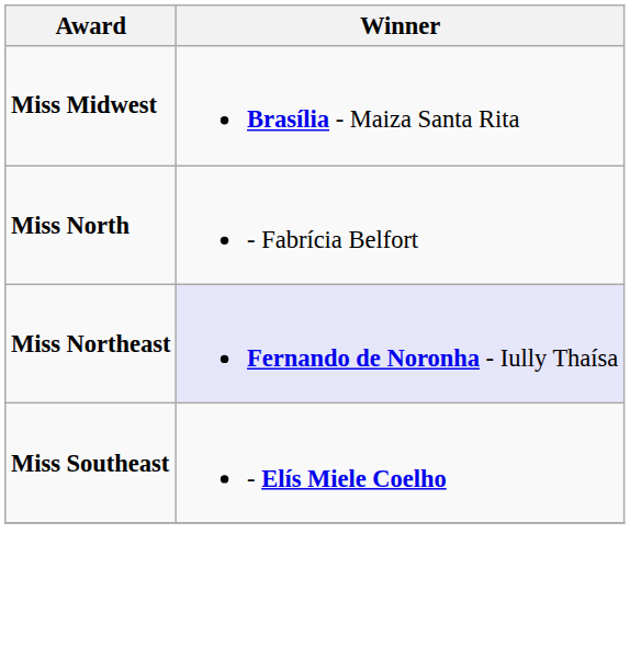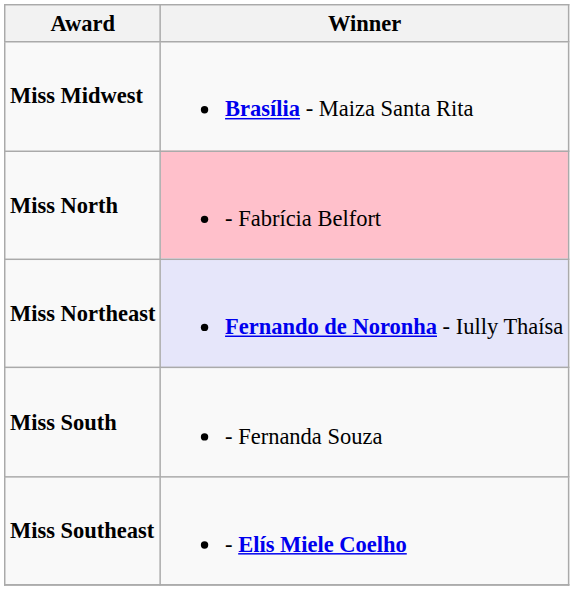Miss North | Winner: no background -> pink background
+ row: Miss South | - Fernanda Souza
